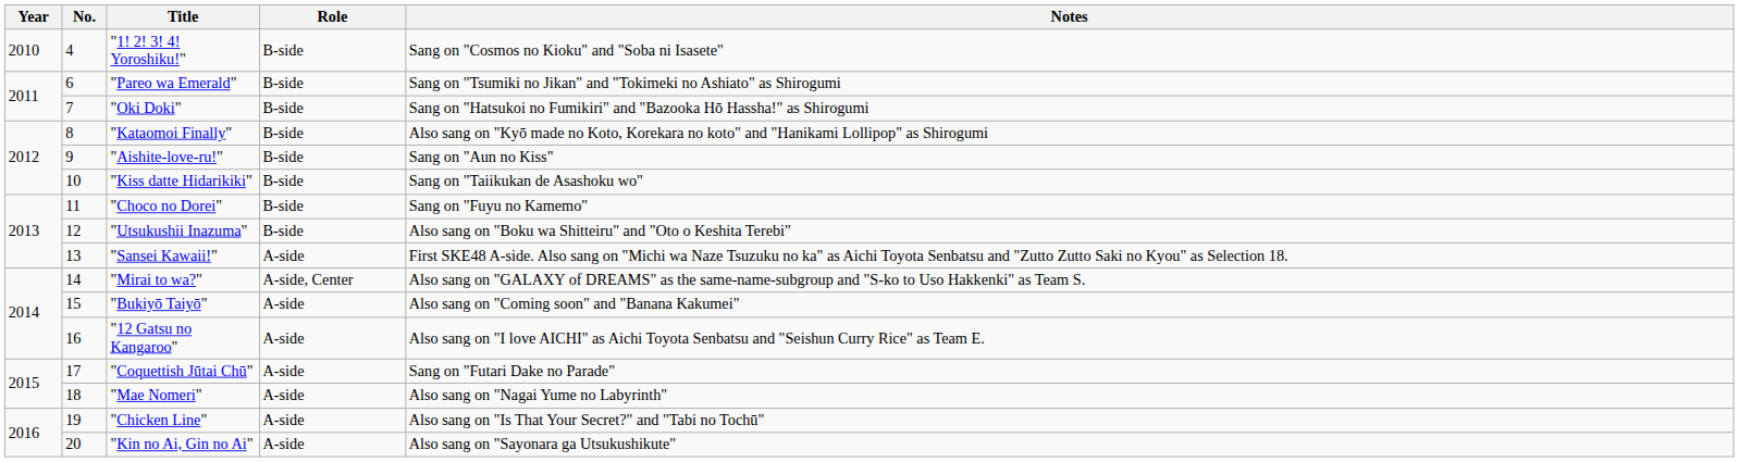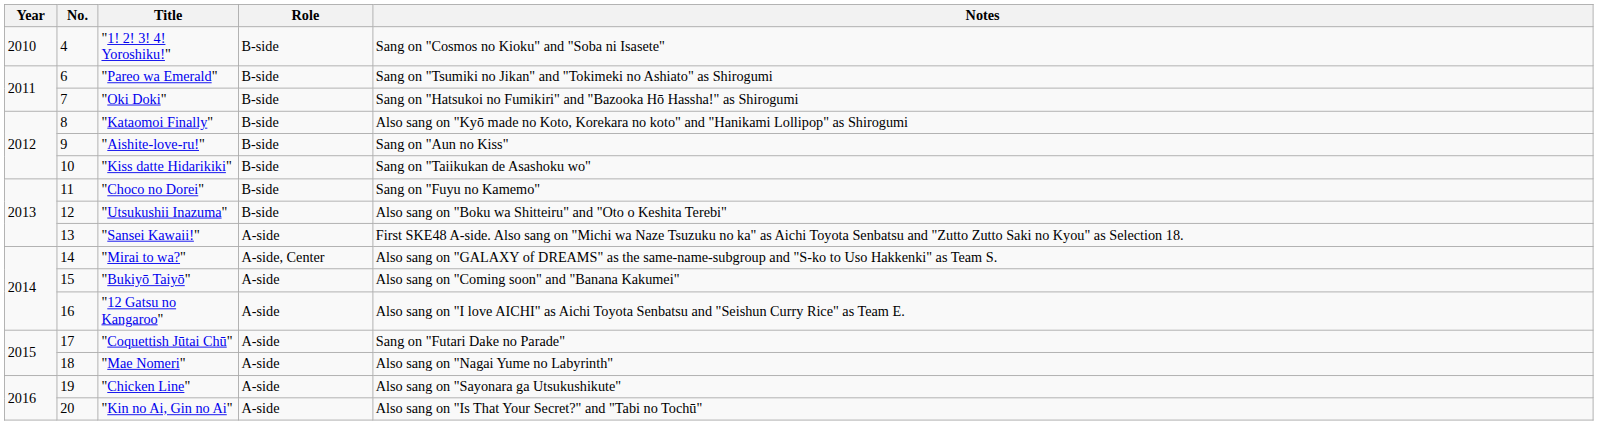"Chicken Line" | Notes: Also sang on "Is That Your Secret?" and "Tabi no Tochū" -> Also sang on "Sayonara ga Utsukushikute"
"Kin no Ai, Gin no Ai" | Notes: Also sang on "Sayonara ga Utsukushikute" -> Also sang on "Is That Your Secret?" and "Tabi no Tochū"
